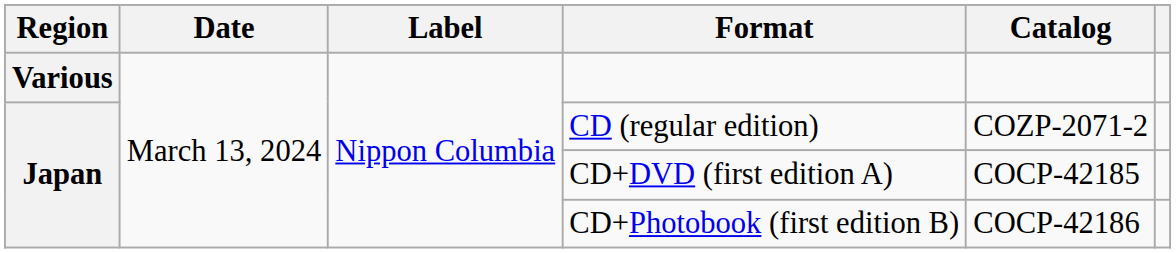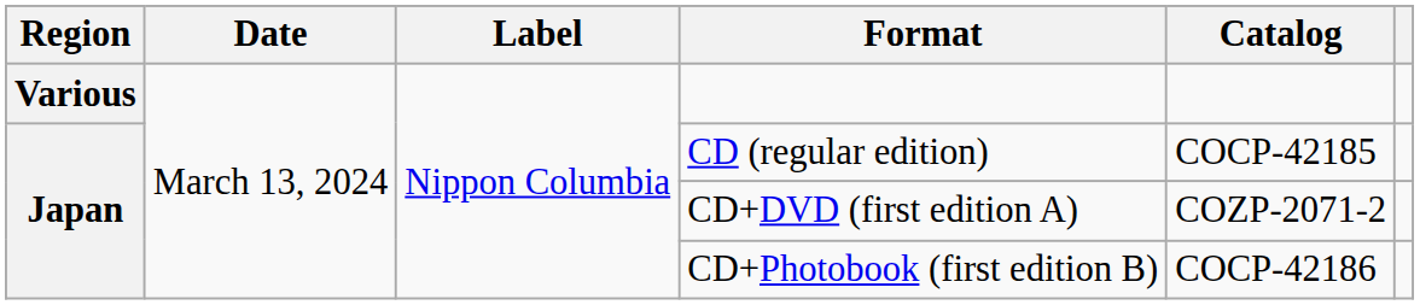CD (regular edition) | Catalog: COZP-2071-2 -> COCP-42185
CD+DVD (first edition A) | Catalog: COCP-42185 -> COZP-2071-2
